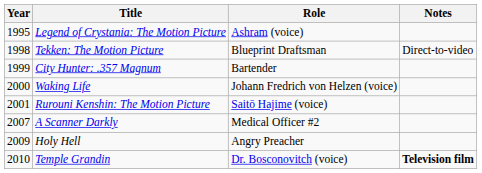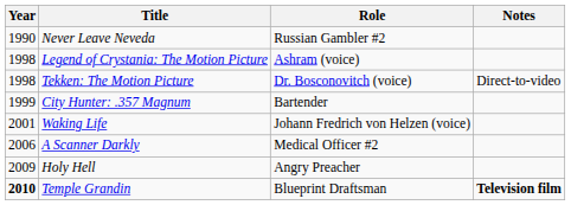+ row: 1990 | Never Leave Neveda | Russian Gambler #2
Legend of Crystania: The Motion Picture | Year: 1995 -> 1998
Tekken: The Motion Picture | Role: Blueprint Draftsman -> Dr. Bosconovitch (voice)
Waking Life | Year: 2000 -> 2001
- row: 2001 | Rurouni Kenshin: The Motion Picture | Saitō Hajime (voice)
A Scanner Darkly | Year: 2007 -> 2006
Temple Grandin | Year: normal -> bold
Temple Grandin | Role: Dr. Bosconovitch (voice) -> Blueprint Draftsman
